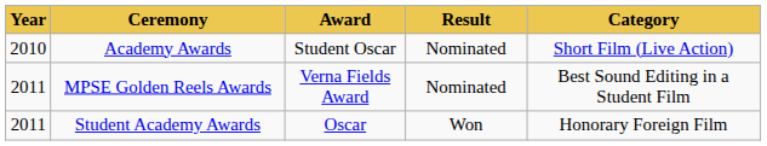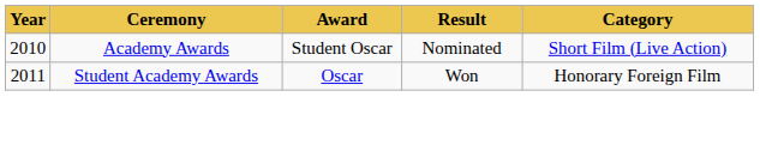- row: 2011 | MPSE Golden Reels Awards | Verna Fields Award | Nominated | Best Sound Editing in a Student Film
